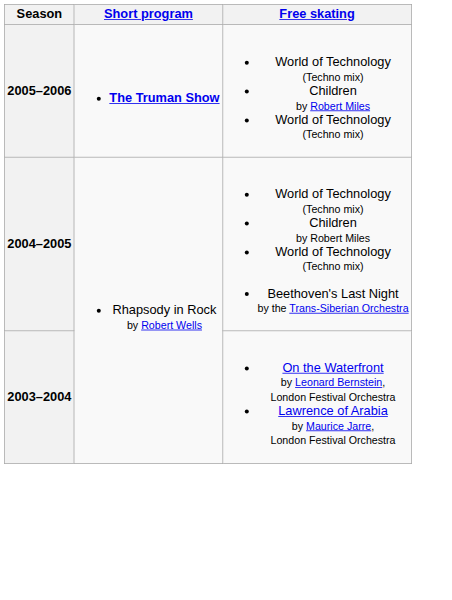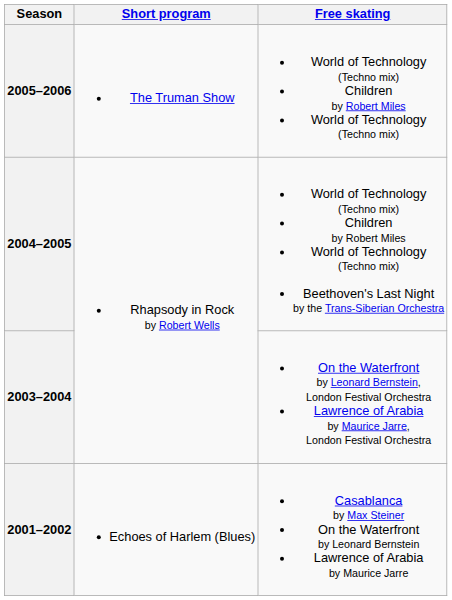2005–2006 | Short program: bold -> normal
+ row: 2001–2002 | Echoes of Harlem (Blues) | Casablanca by Max Steiner On the Waterfront by Leonard Bernstein Lawrence of Arabia by Maurice Jarre
